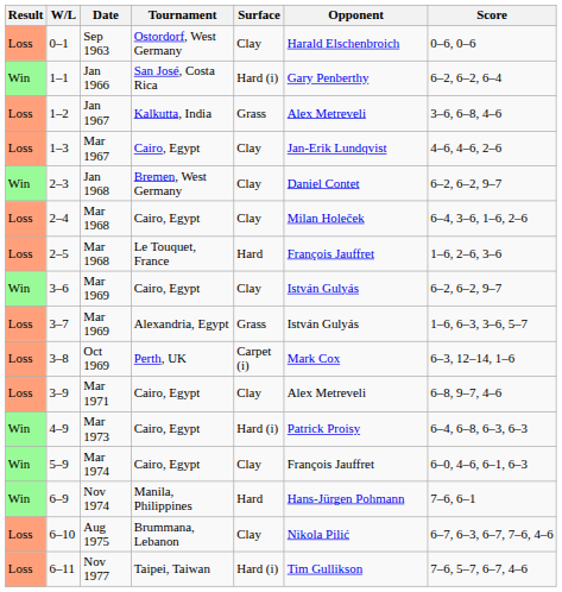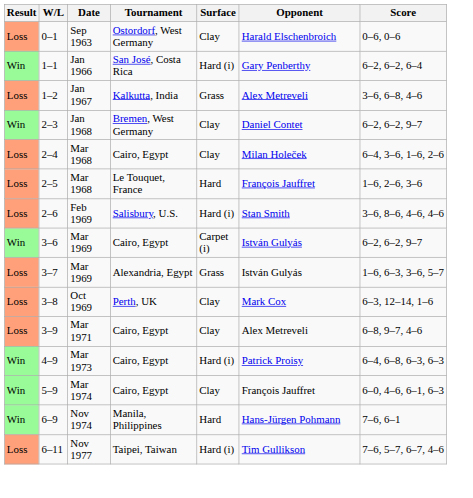- row: Loss | 1–3 | Mar 1967 | Cairo, Egypt | Clay | Jan-Erik Lundqvist | 4–6, 4–6, 2–6
+ row: Loss | 2–6 | Feb 1969 | Salisbury, U.S. | Hard (i) | Stan Smith | 3–6, 8–6, 4–6, 4–6
3–6 | Surface: Clay -> Carpet (i)
3–8 | Surface: Carpet (i) -> Clay
- row: Loss | 6–10 | Aug 1975 | Brummana, Lebanon | Clay | Nikola Pilić | 6–7, 6–3, 6–7, 7–6, 4–6
